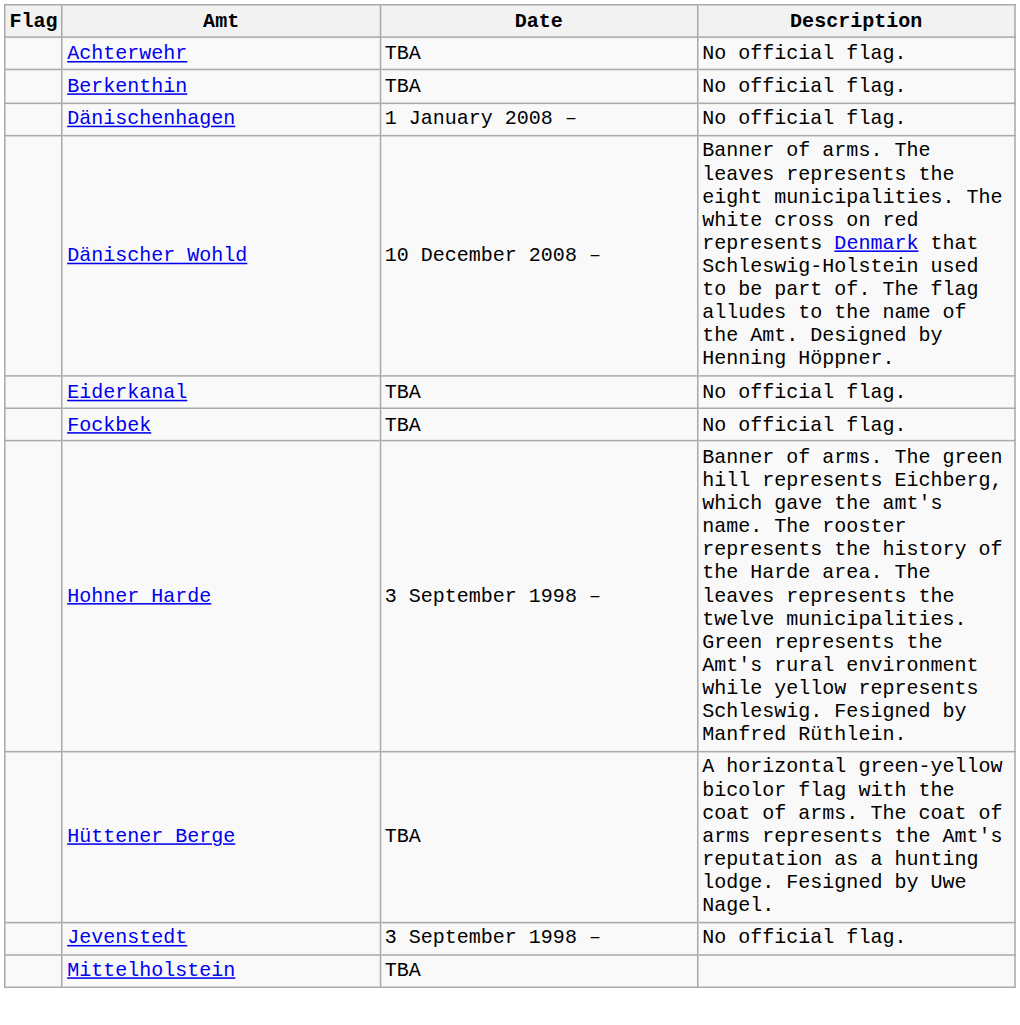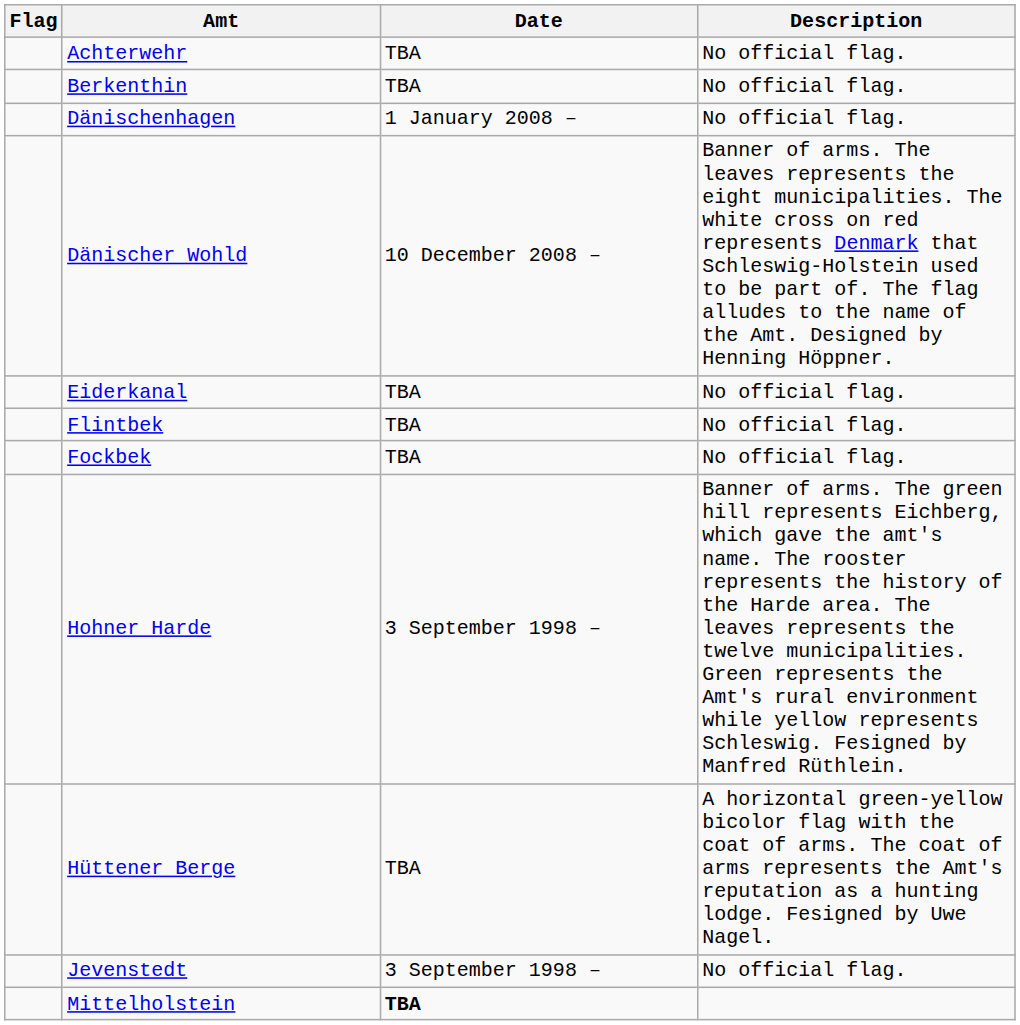+ row: Flintbek | TBA | No official flag.
Mittelholstein | Date: normal -> bold
